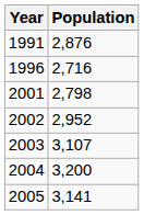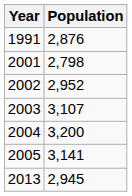- row: 1996 | 2,716
+ row: 2013 | 2,945
